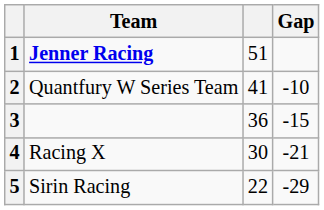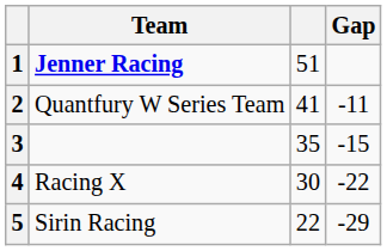2 | Gap: -10 -> -11
3 | column 3: 36 -> 35
4 | Gap: -21 -> -22
